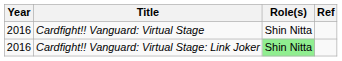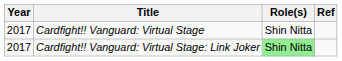Cardfight!! Vanguard: Virtual Stage | Year: 2016 -> 2017
Cardfight!! Vanguard: Virtual Stage: Link Joker | Year: 2016 -> 2017
